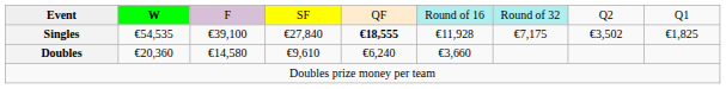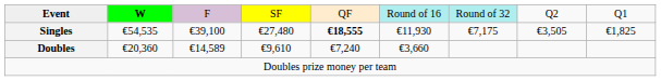Singles | column 4: €27,840 -> €27,480
Singles | column 6: €11,928 -> €11,930
Singles | column 8: €3,502 -> €3,505
Doubles | column 3: €14,580 -> €14,589
Doubles | column 5: €6,240 -> €7,240
